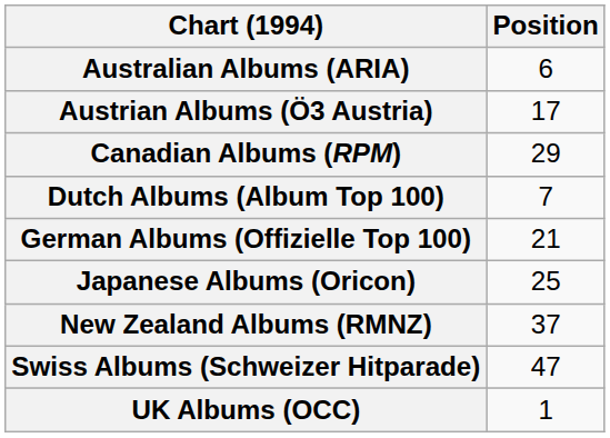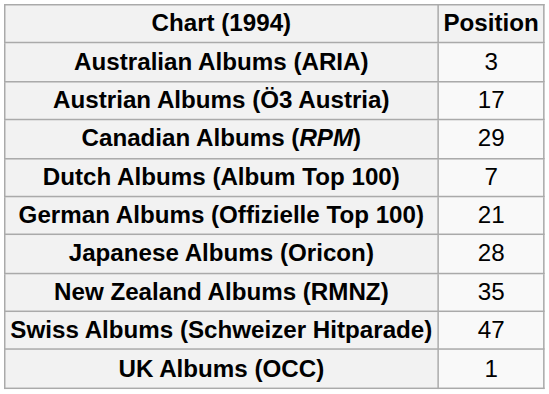Australian Albums (ARIA) | Position: 6 -> 3
Japanese Albums (Oricon) | Position: 25 -> 28
New Zealand Albums (RMNZ) | Position: 37 -> 35
